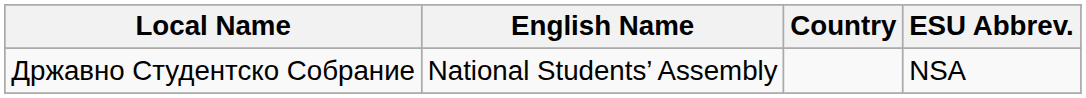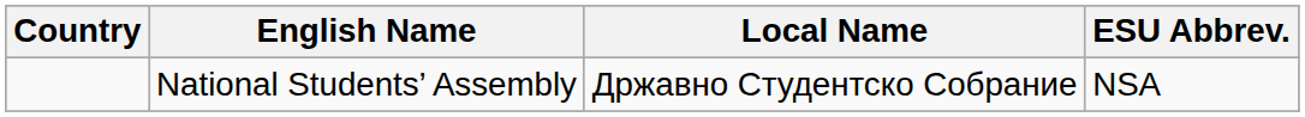columns swapped: Country <-> Local Name
